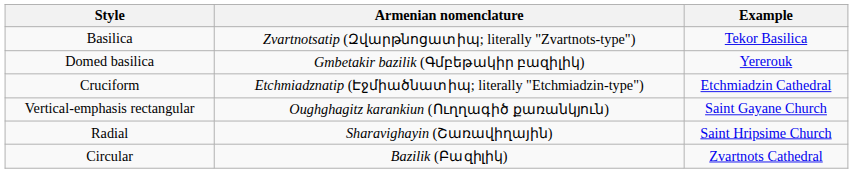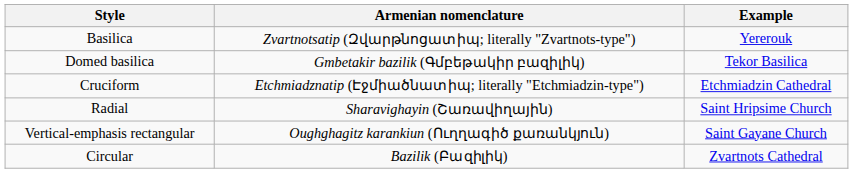Basilica | Example: Tekor Basilica -> Yererouk
Domed basilica | Example: Yererouk -> Tekor Basilica
rows swapped: Vertical-emphasis rectangular <-> Radial
